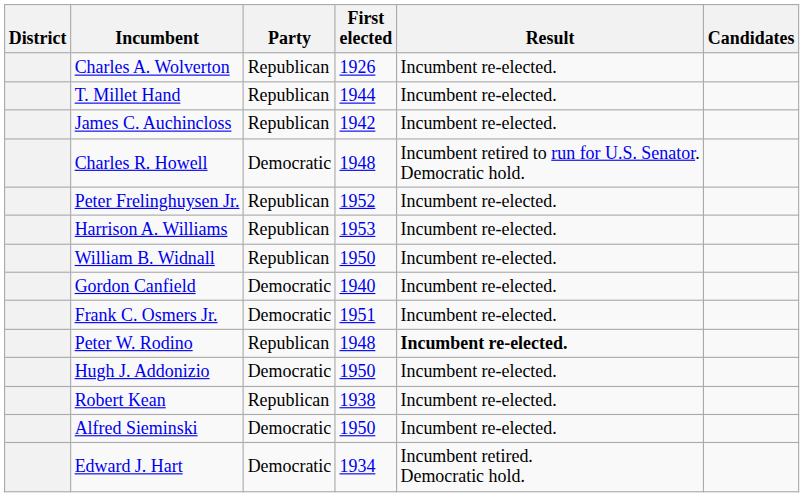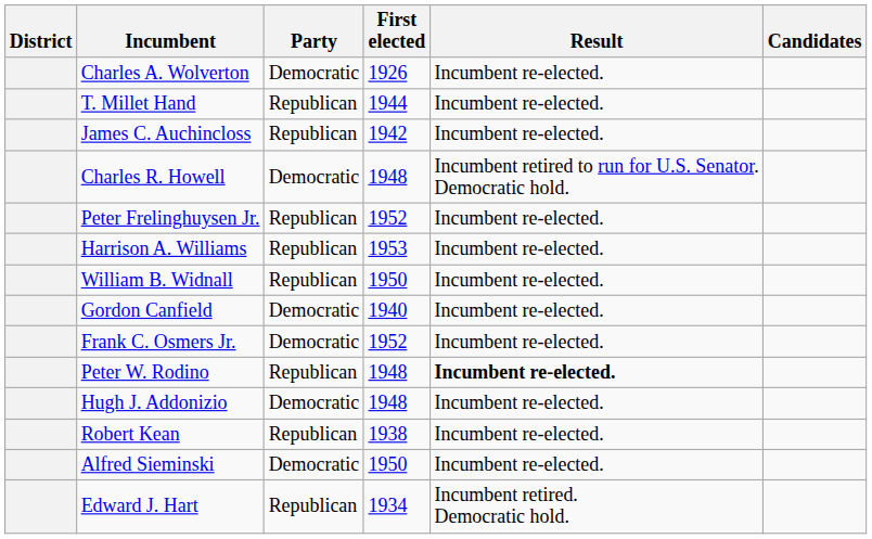Charles A. Wolverton | Party: Republican -> Democratic
Frank C. Osmers Jr. | First elected: 1951 -> 1952
Hugh J. Addonizio | First elected: 1950 -> 1948
Edward J. Hart | Party: Democratic -> Republican
